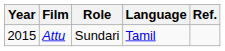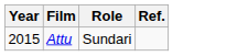- column: Language | Tamil
